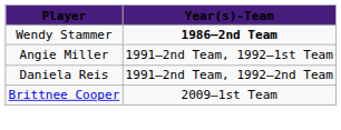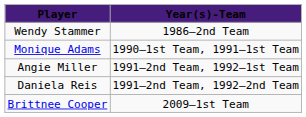Wendy Stammer | Year(s)-Team: bold -> normal
+ row: Monique Adams | 1990–1st Team, 1991–1st Team
